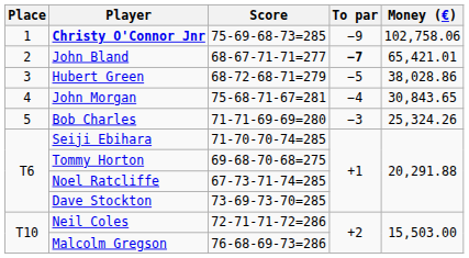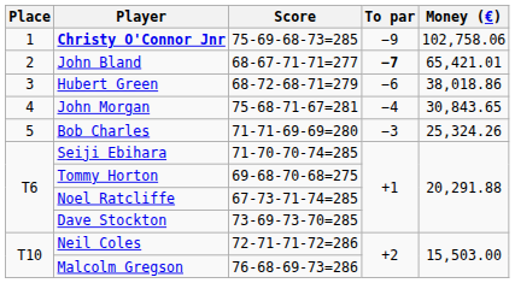Hubert Green | To par: −5 -> −6
Hubert Green | Money (€): 38,028.86 -> 38,018.86
